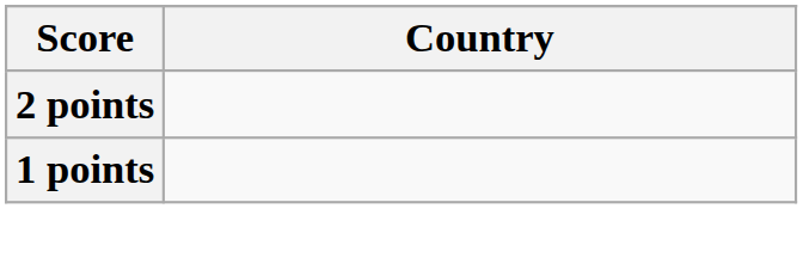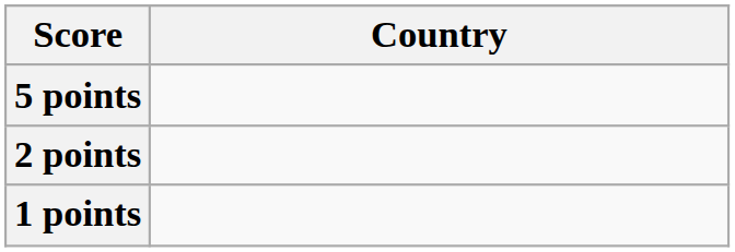+ row: 5 points
